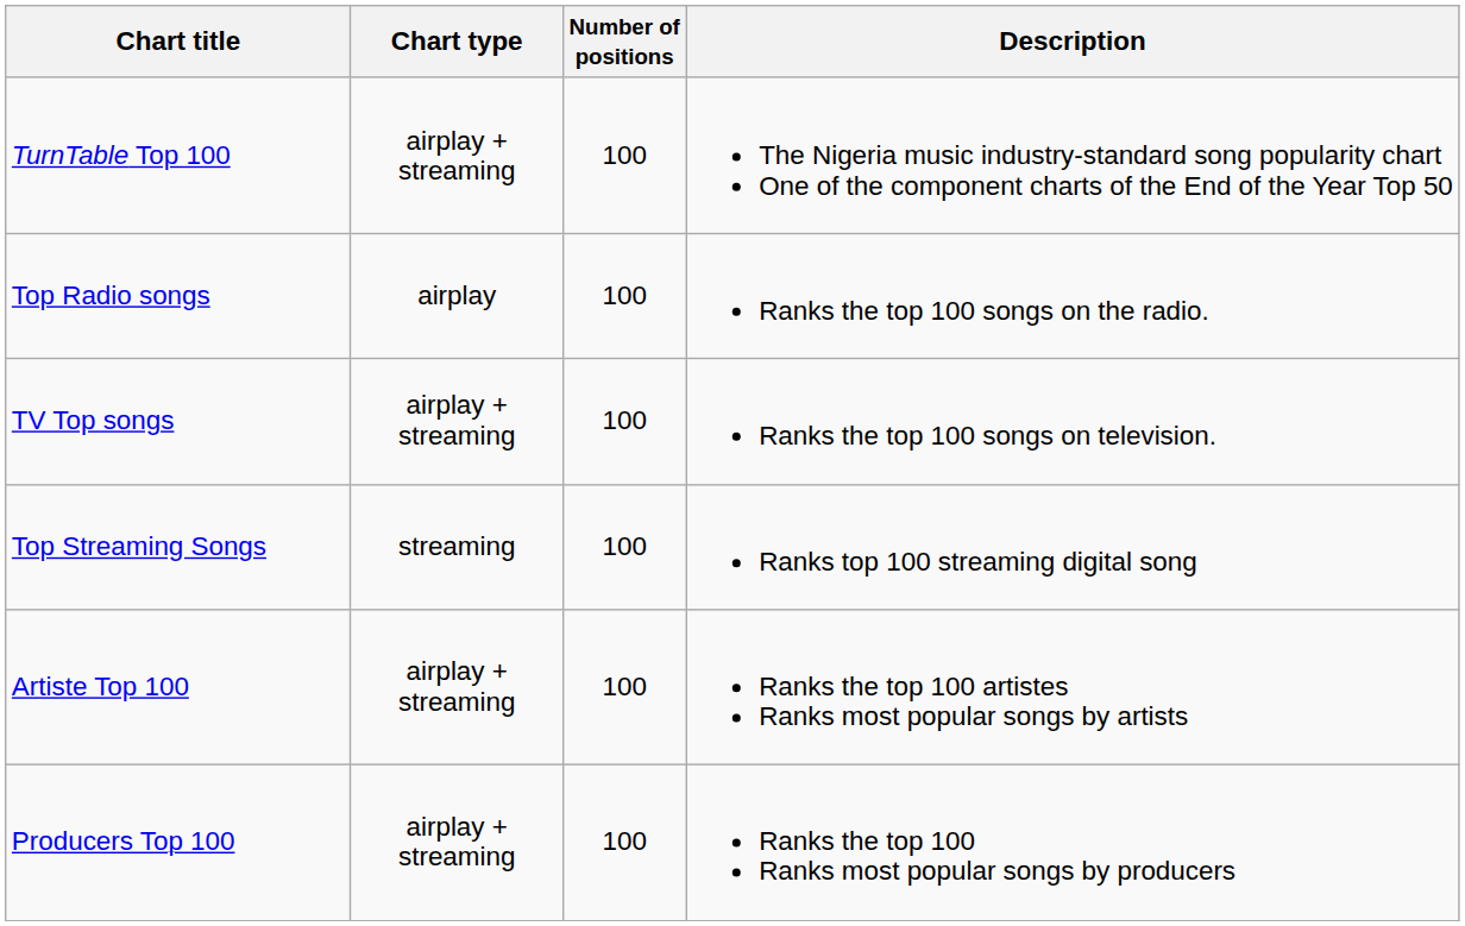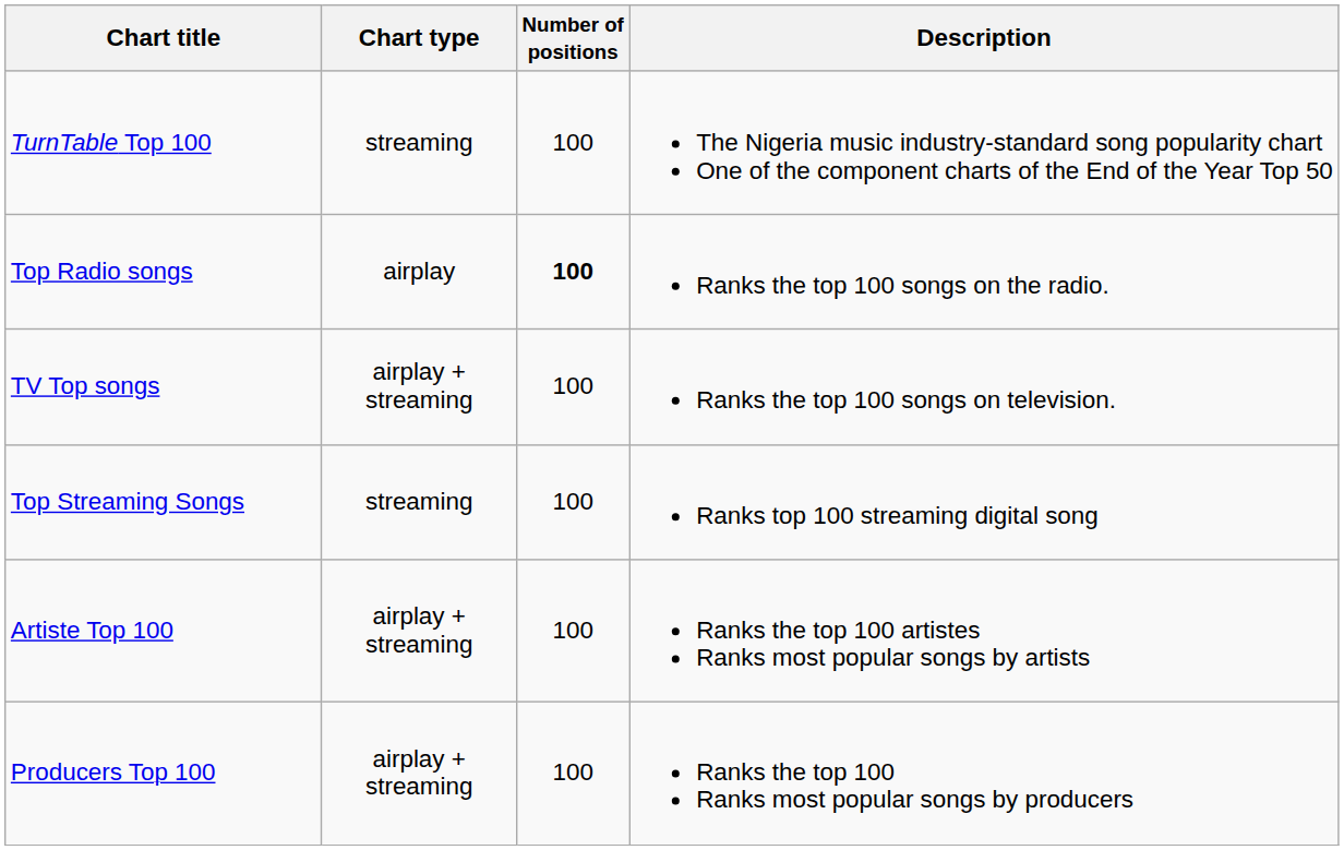TurnTable Top 100 | Chart type: airplay + streaming -> streaming
Top Radio songs | Number of positions: normal -> bold
